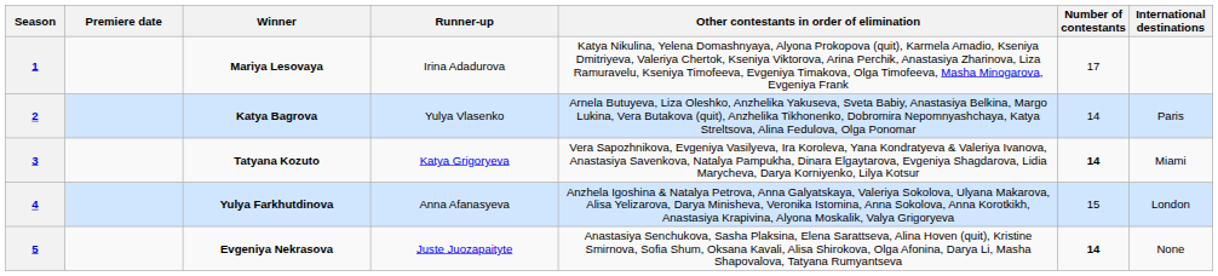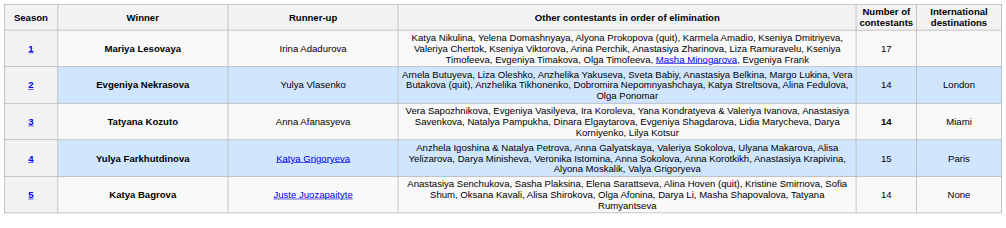- column: Premiere date
2 | Winner: Katya Bagrova -> Evgeniya Nekrasova
2 | International destinations: Paris -> London
3 | Runner-up: Katya Grigoryeva -> Anna Afanasyeva
4 | Runner-up: Anna Afanasyeva -> Katya Grigoryeva
4 | International destinations: London -> Paris
5 | Winner: Evgeniya Nekrasova -> Katya Bagrova
5 | Number of contestants: bold -> normal
